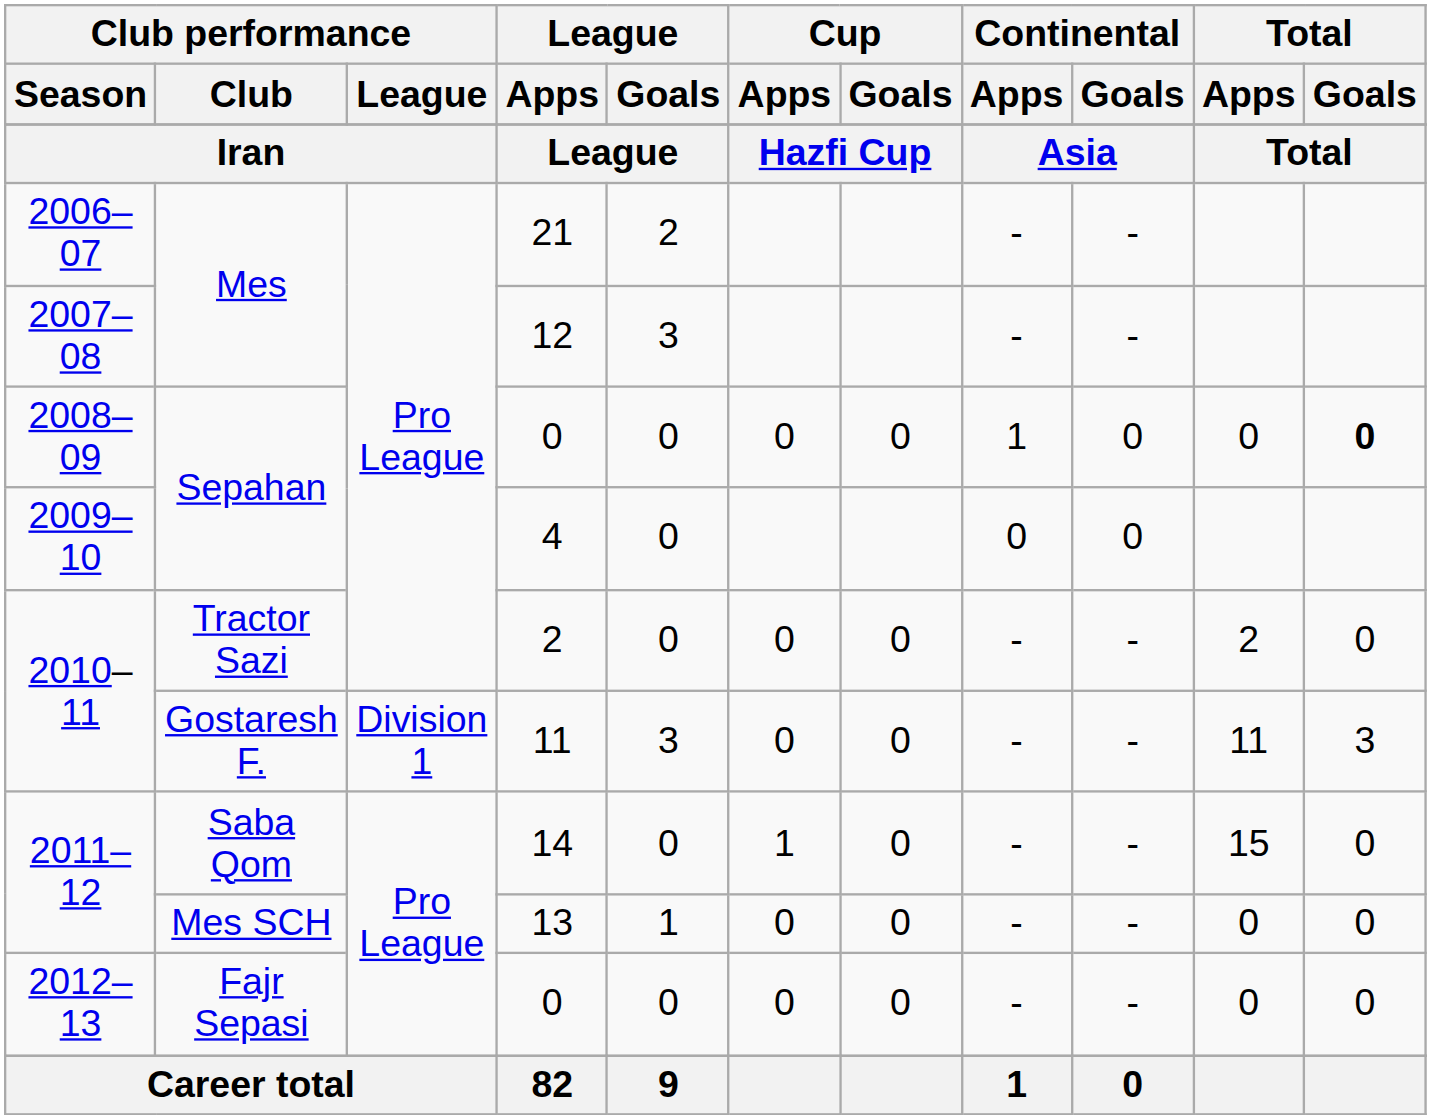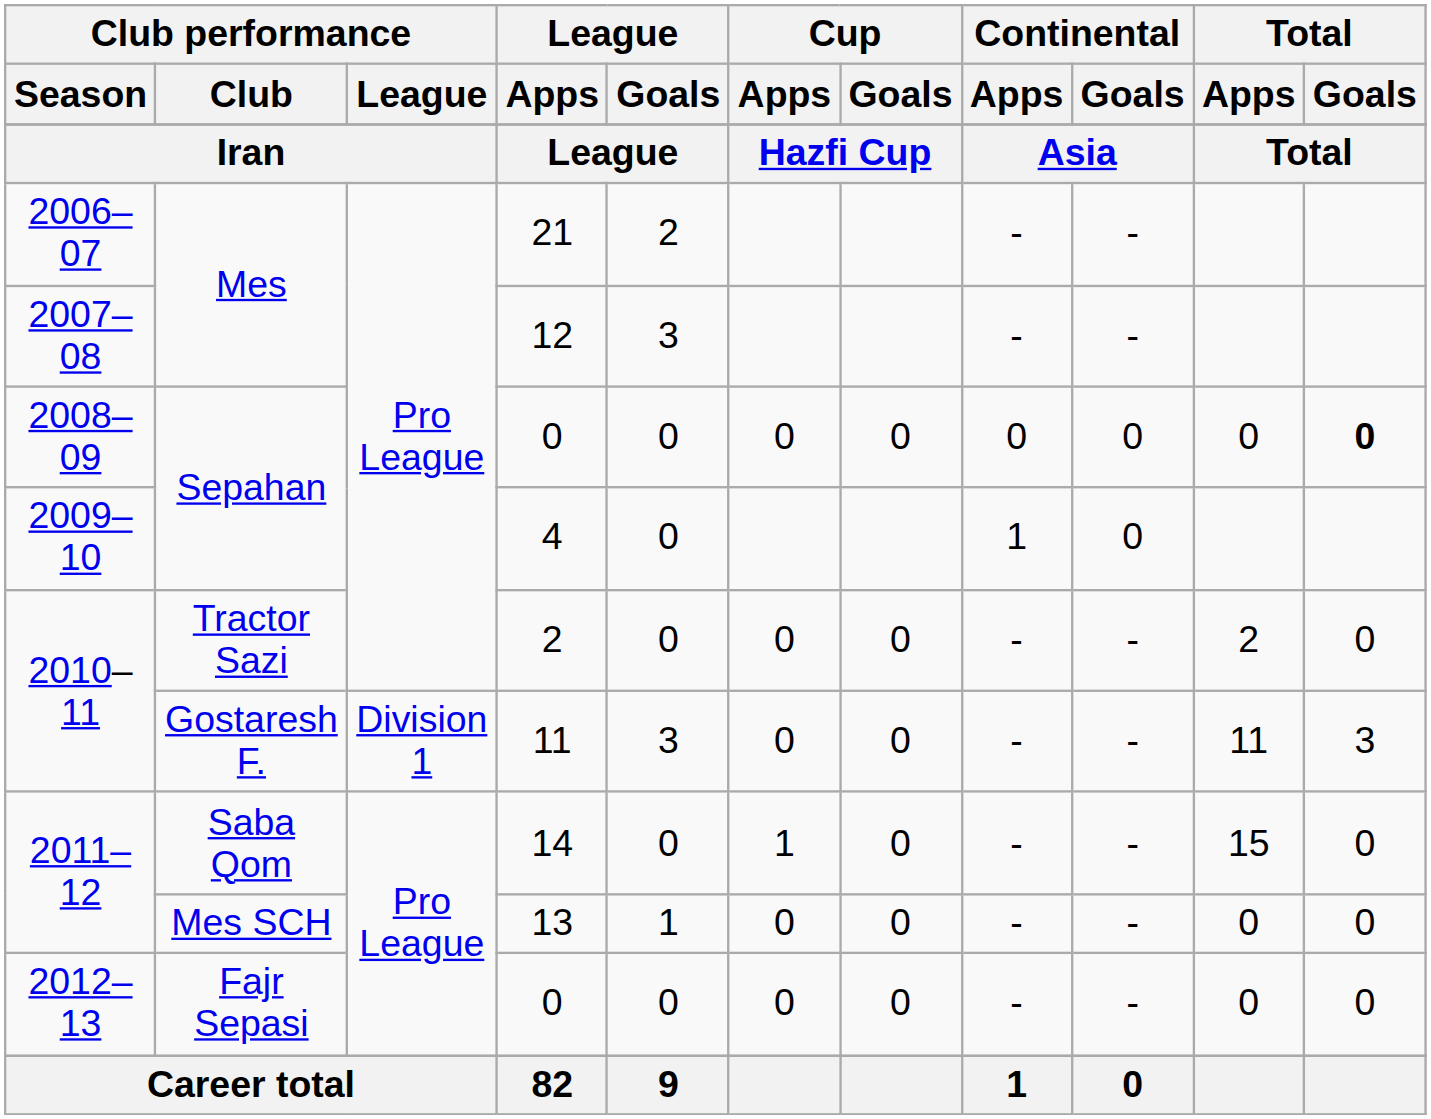2008–09 / 0 | Continental / Apps: 1 -> 0
4 | Continental / Apps: 0 -> 1
